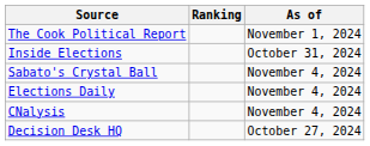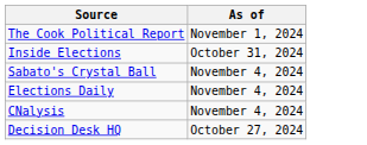- column: Ranking
